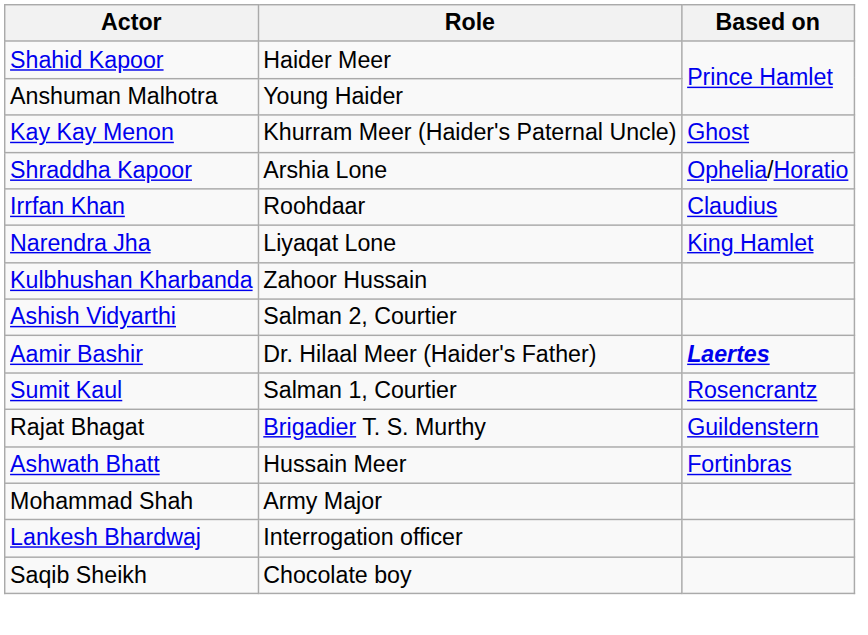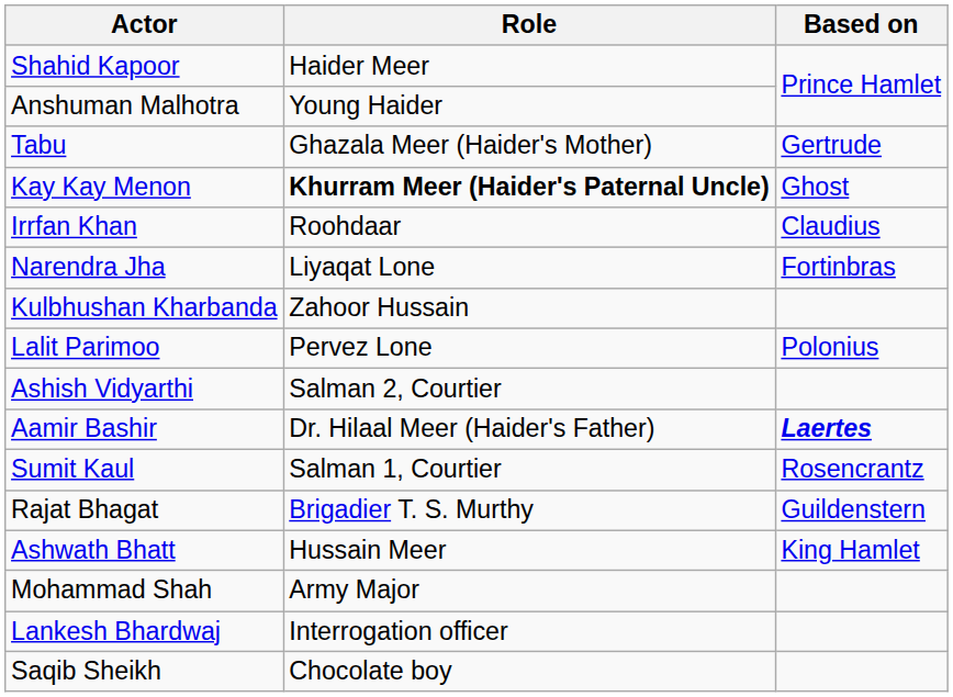+ row: Tabu | Ghazala Meer (Haider's Mother) | Gertrude
Kay Kay Menon | Role: normal -> bold
- row: Shraddha Kapoor | Arshia Lone | Ophelia/Horatio
Narendra Jha | Based on: King Hamlet -> Fortinbras
+ row: Lalit Parimoo | Pervez Lone | Polonius
Ashwath Bhatt | Based on: Fortinbras -> King Hamlet
